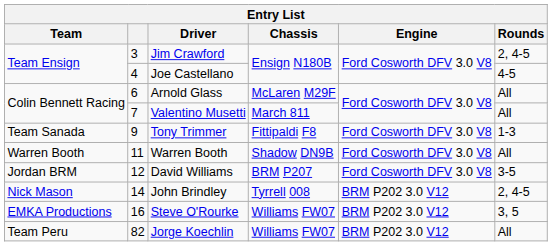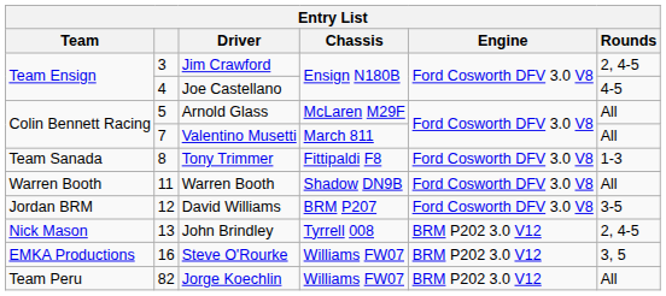Arnold Glass | column 2: 6 -> 5
Tony Trimmer | column 2: 9 -> 8
John Brindley | column 2: 14 -> 13
